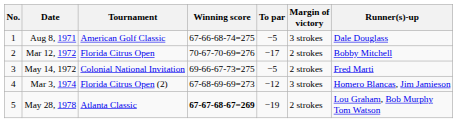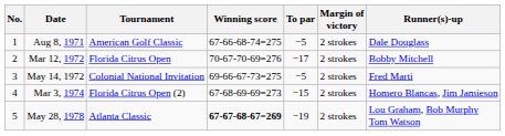Aug 8, 1971 | Margin of victory: 3 strokes -> 2 strokes
Mar 3, 1974 | To par: −12 -> −15
Mar 3, 1974 | Margin of victory: 3 strokes -> 2 strokes
